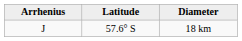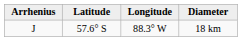+ column: Longitude | 88.3° W
